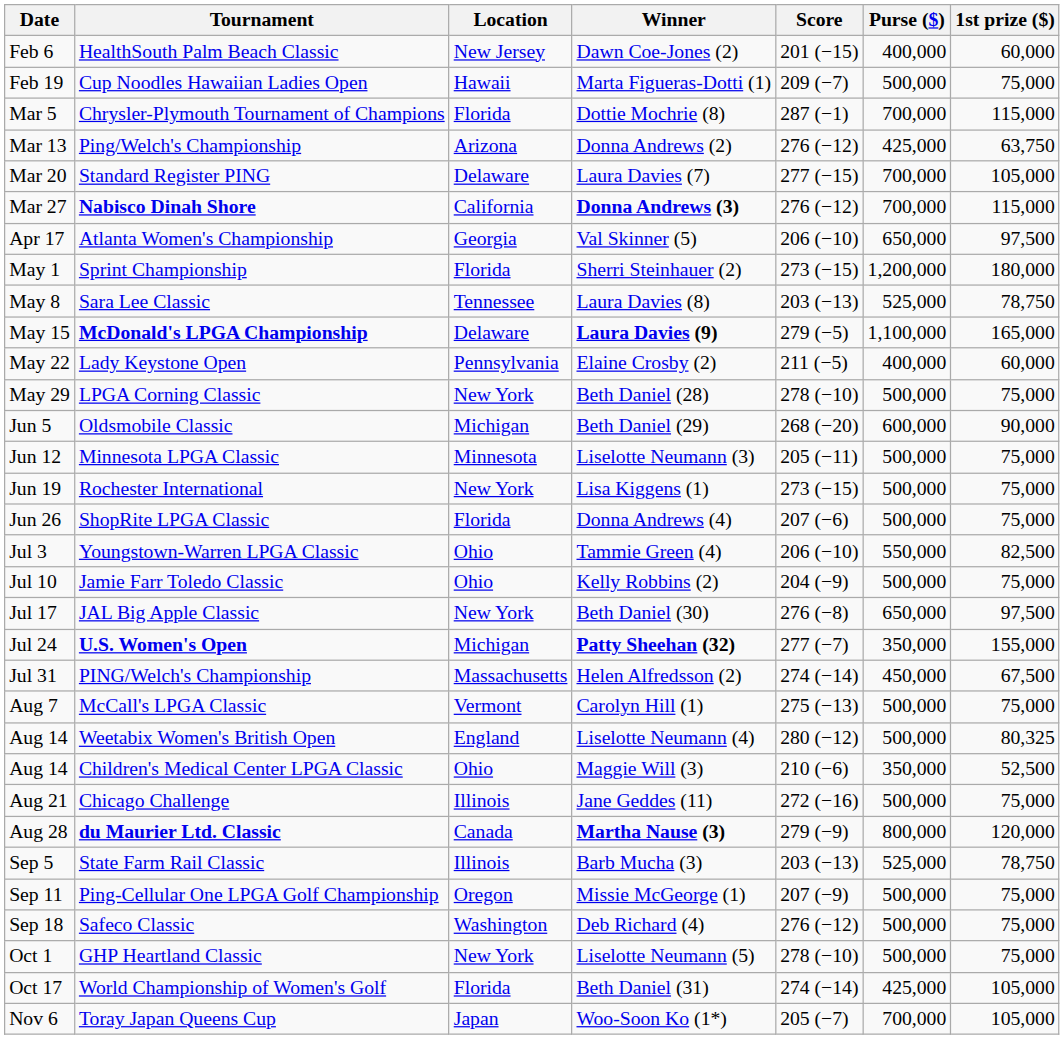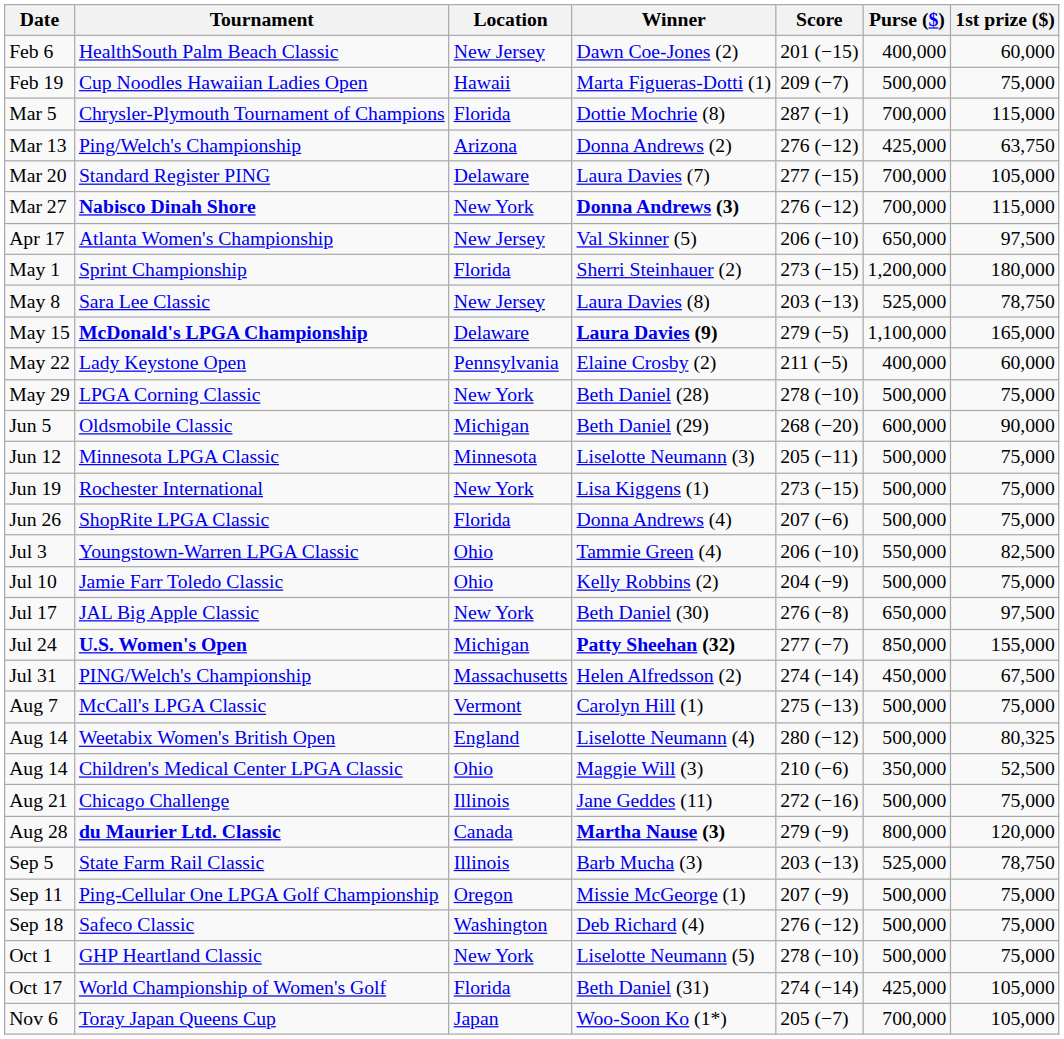Nabisco Dinah Shore | Location: California -> New York
Atlanta Women's Championship | Location: Georgia -> New Jersey
Sara Lee Classic | Location: Tennessee -> New Jersey
U.S. Women's Open | Purse ($): 350,000 -> 850,000
